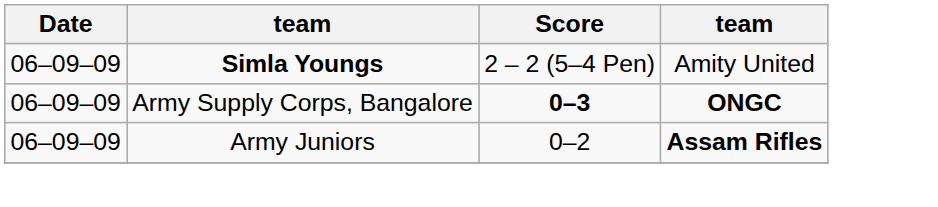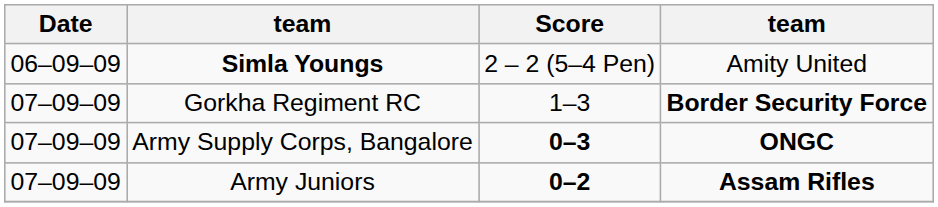+ row: 07–09–09 | Gorkha Regiment RC | 1–3 | Border Security Force
Army Supply Corps, Bangalore | Date: 06–09–09 -> 07–09–09
Army Juniors | Date: 06–09–09 -> 07–09–09
Army Juniors | Score: normal -> bold
